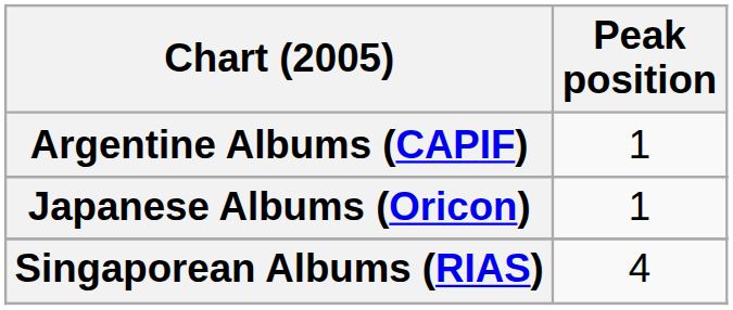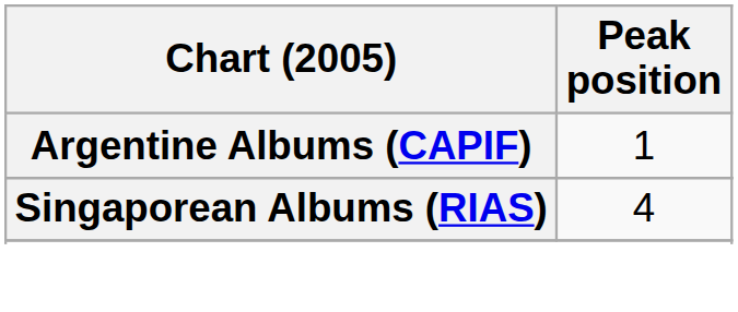- row: Japanese Albums (Oricon) | 1
